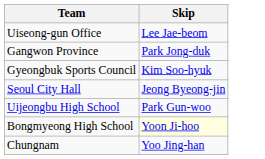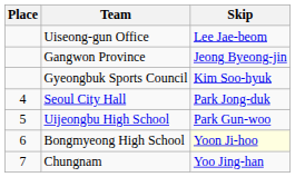+ column: Place | 4 | 5 | 6 | 7
Gangwon Province | Skip: Park Jong-duk -> Jeong Byeong-jin
Seoul City Hall | Skip: Jeong Byeong-jin -> Park Jong-duk
